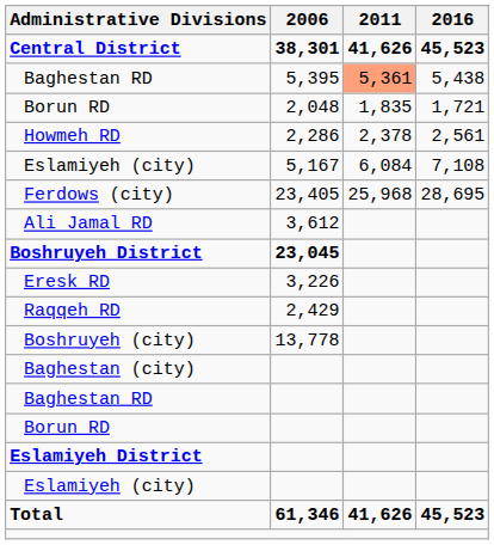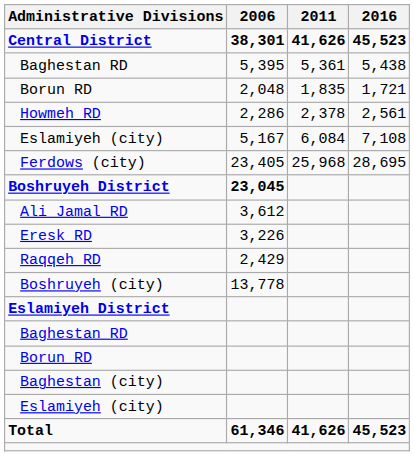Baghestan RD / 5,395 | 2011: lightsalmon background -> no background
rows swapped: Boshruyeh District <-> Ali Jamal RD
rows swapped: Eslamiyeh District <-> Baghestan (city)
